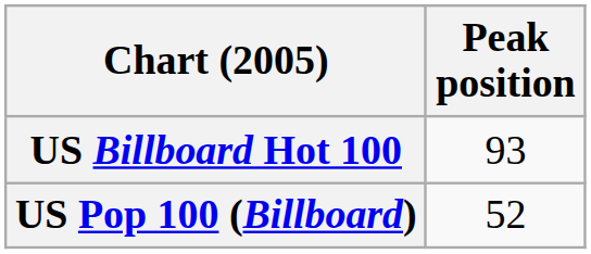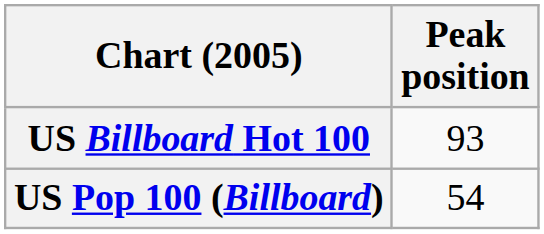US Pop 100 (Billboard) | Peak position: 52 -> 54
